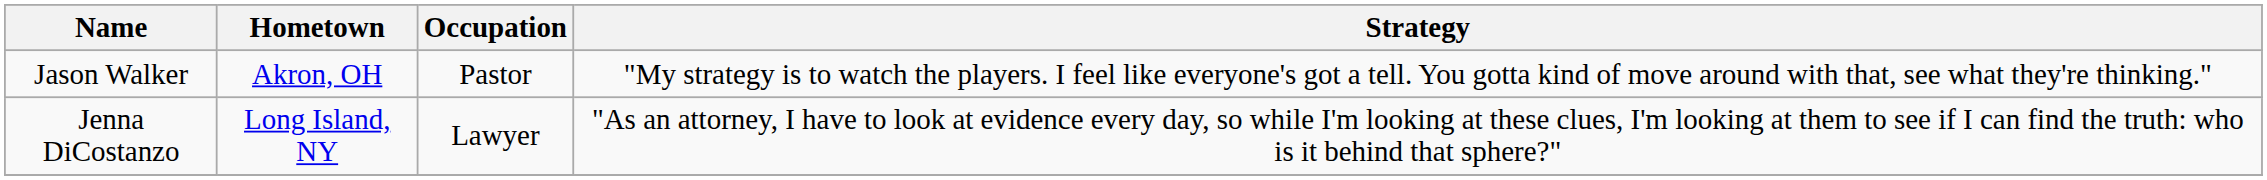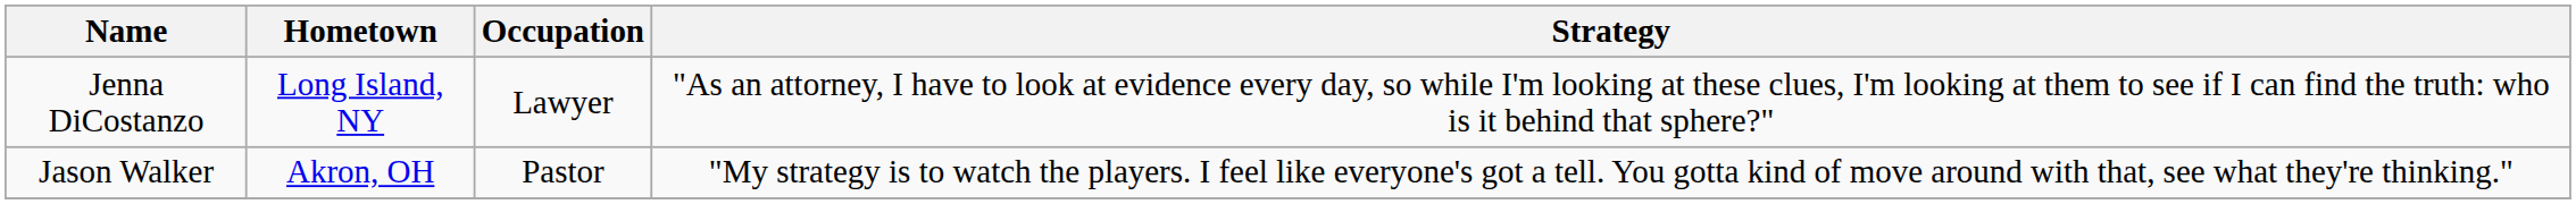rows swapped: Jenna DiCostanzo <-> Jason Walker
